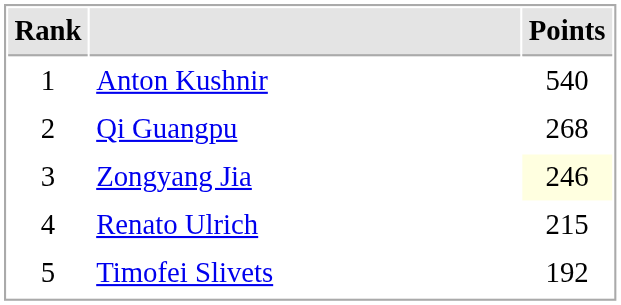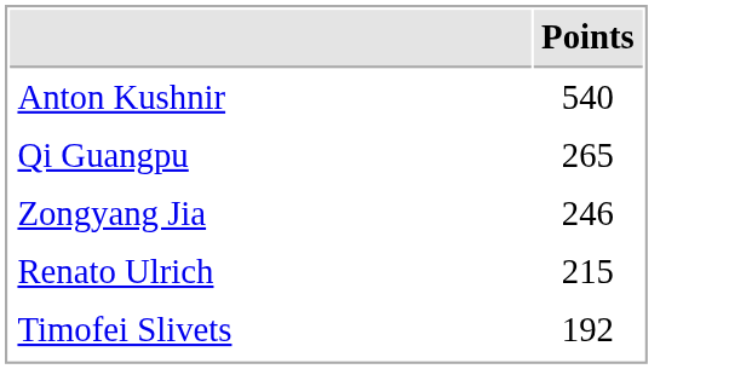- column: Rank | 1 | 2 | 3 | 4 | 5
Qi Guangpu | Points: 268 -> 265
Zongyang Jia | Points: lightyellow background -> no background
